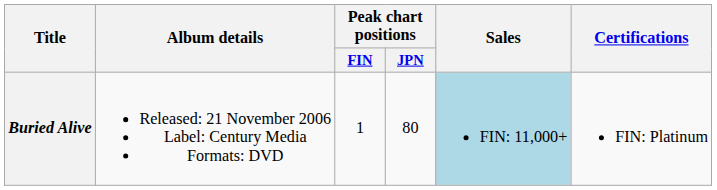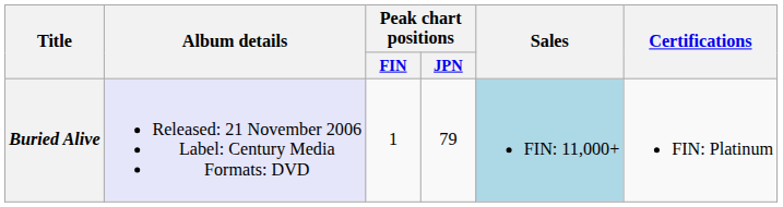Buried Alive | Album details: no background -> lavender background
Buried Alive | Peak chart positions / JPN: 80 -> 79
